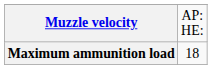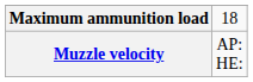rows swapped: Muzzle velocity <-> Maximum ammunition load
